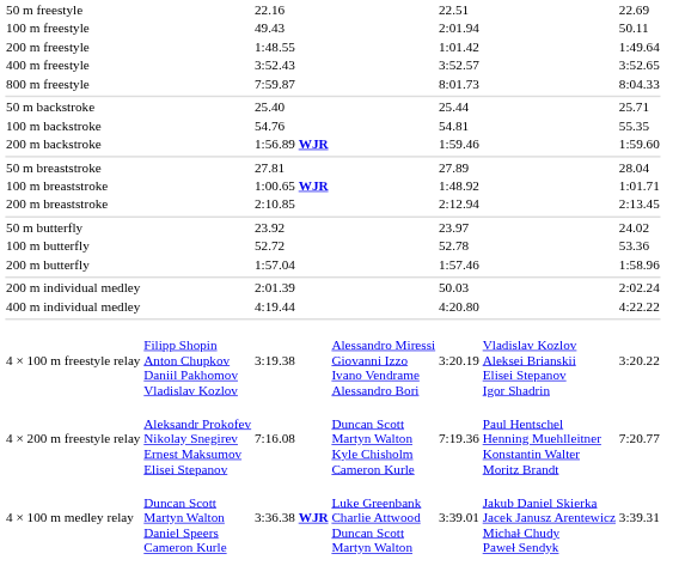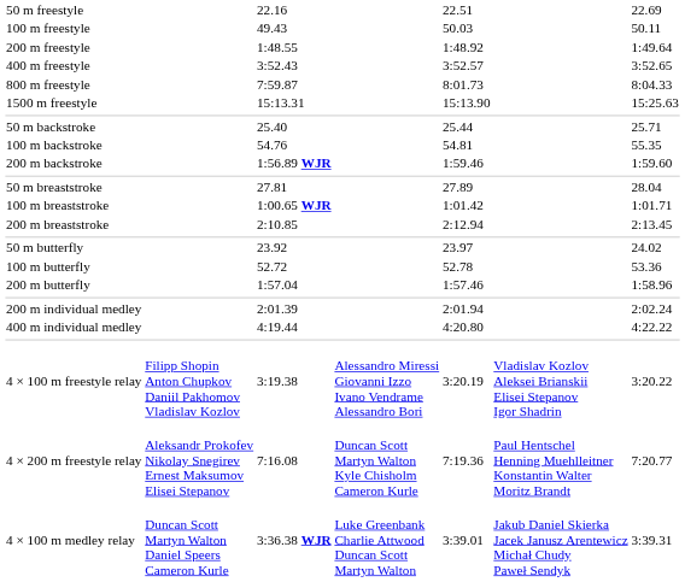100 m freestyle | column 5: 2:01.94 -> 50.03
200 m freestyle | column 5: 1:01.42 -> 1:48.92
+ row: 1500 m freestyle | 15:13.31 | 15:13.90 | 15:25.63
100 m breaststroke | column 5: 1:48.92 -> 1:01.42
200 m individual medley | column 5: 50.03 -> 2:01.94
